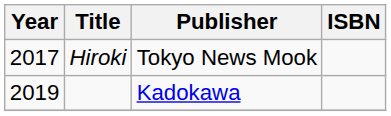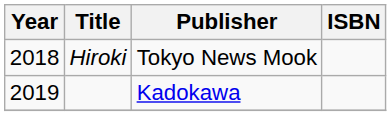Hiroki | Year: 2017 -> 2018
